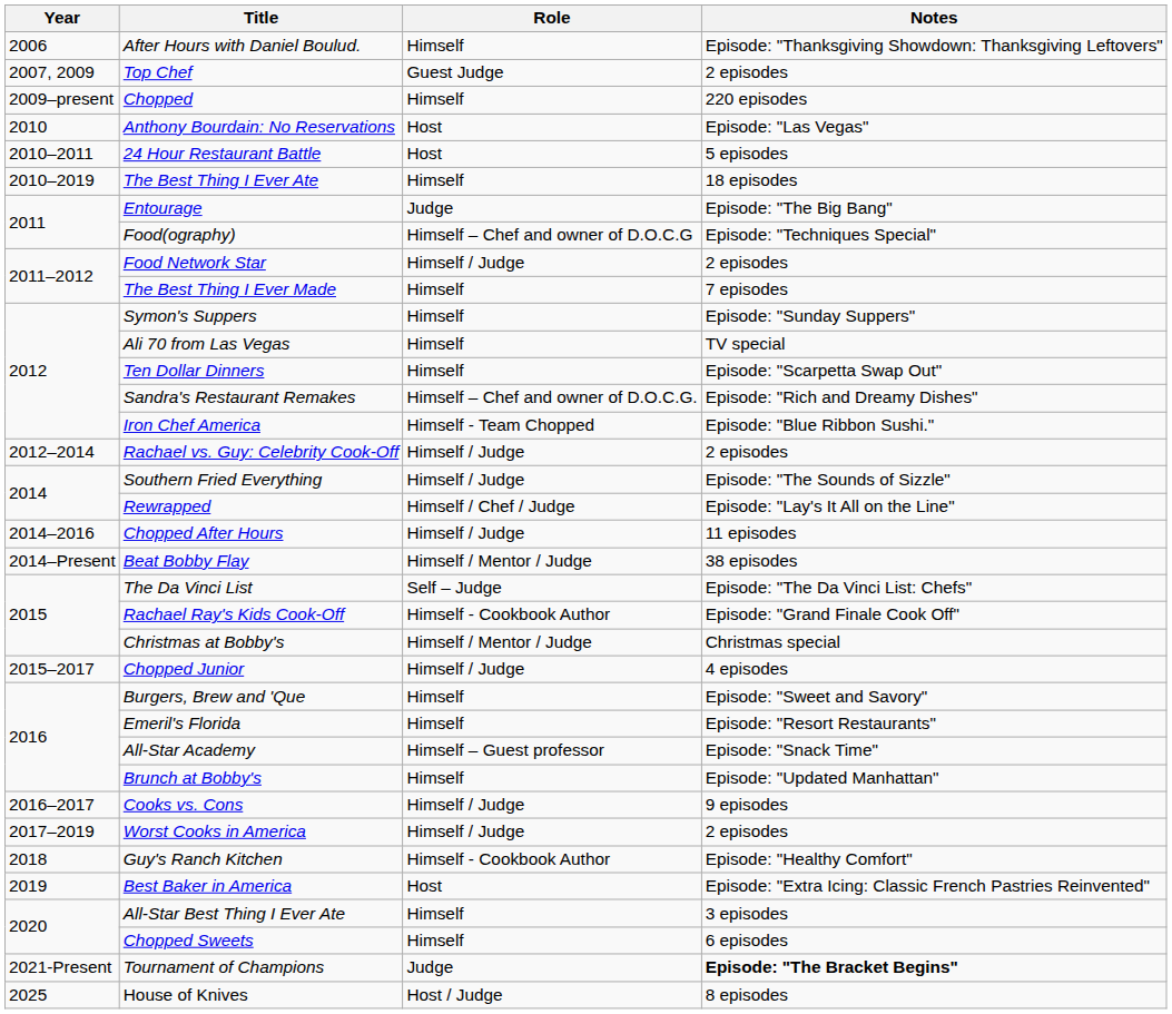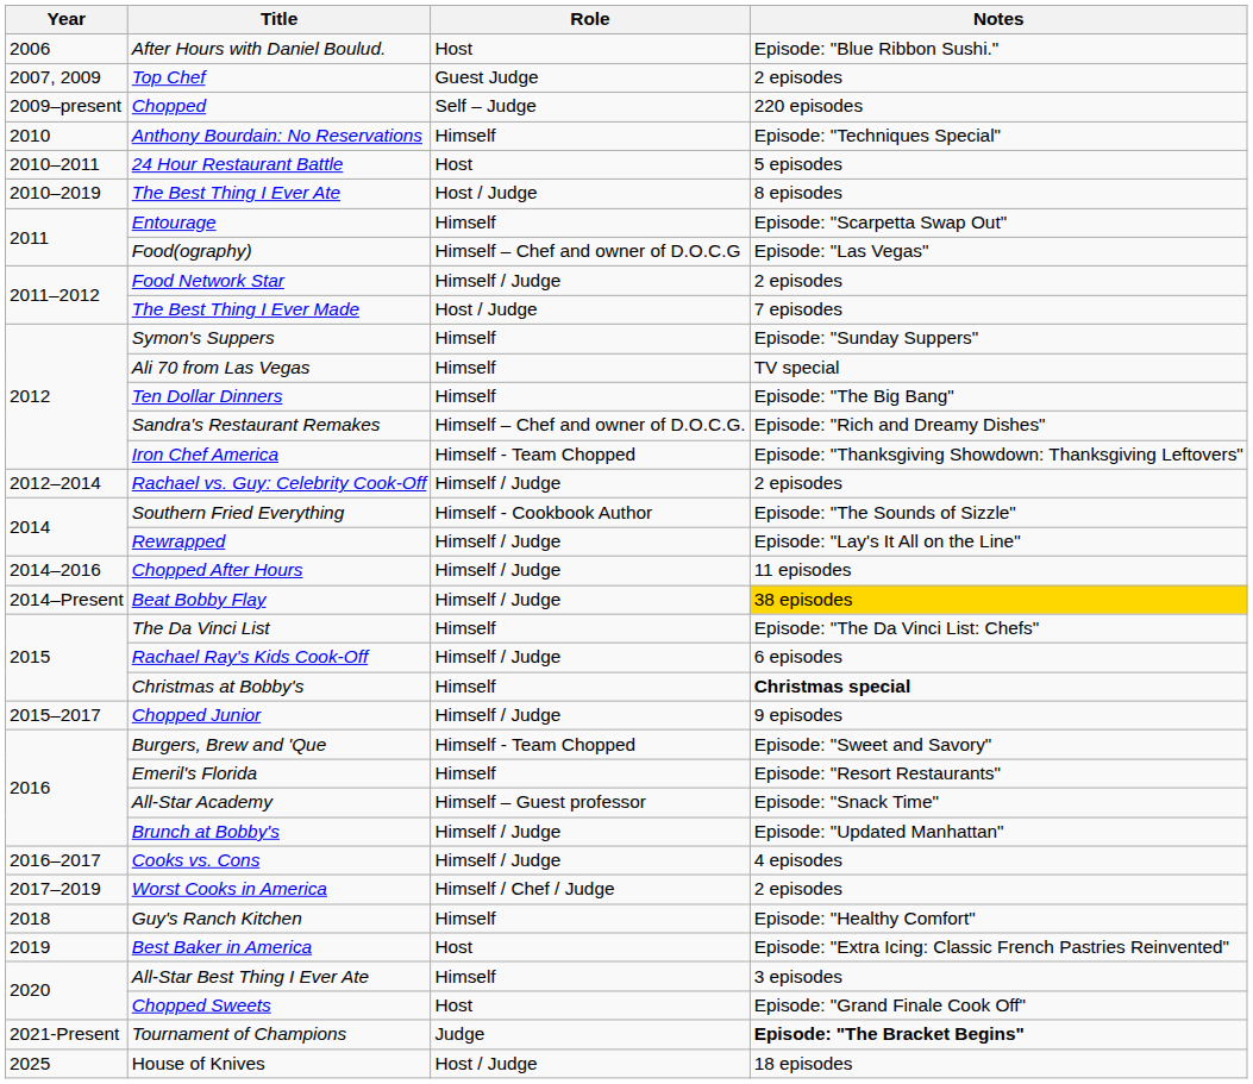After Hours with Daniel Boulud. | Role: Himself -> Host
After Hours with Daniel Boulud. | Notes: Episode: "Thanksgiving Showdown: Thanksgiving Leftovers" -> Episode: "Blue Ribbon Sushi."
Chopped | Role: Himself -> Self – Judge
Anthony Bourdain: No Reservations | Role: Host -> Himself
Anthony Bourdain: No Reservations | Notes: Episode: "Las Vegas" -> Episode: "Techniques Special"
The Best Thing I Ever Ate | Role: Himself -> Host / Judge
The Best Thing I Ever Ate | Notes: 18 episodes -> 8 episodes
Entourage | Role: Judge -> Himself
Entourage | Notes: Episode: "The Big Bang" -> Episode: "Scarpetta Swap Out"
Food(ography) | Notes: Episode: "Techniques Special" -> Episode: "Las Vegas"
The Best Thing I Ever Made | Role: Himself -> Host / Judge
Ten Dollar Dinners | Notes: Episode: "Scarpetta Swap Out" -> Episode: "The Big Bang"
Iron Chef America | Notes: Episode: "Blue Ribbon Sushi." -> Episode: "Thanksgiving Showdown: Thanksgiving Leftovers"
Southern Fried Everything | Role: Himself / Judge -> Himself - Cookbook Author
Rewrapped | Role: Himself / Chef / Judge -> Himself / Judge
Beat Bobby Flay | Role: Himself / Mentor / Judge -> Himself / Judge
Beat Bobby Flay | Notes: no background -> gold background
The Da Vinci List | Role: Self – Judge -> Himself
Rachael Ray's Kids Cook-Off | Role: Himself - Cookbook Author -> Himself / Judge
Rachael Ray's Kids Cook-Off | Notes: Episode: "Grand Finale Cook Off" -> 6 episodes
Christmas at Bobby's | Role: Himself / Mentor / Judge -> Himself
Christmas at Bobby's | Notes: normal -> bold
Chopped Junior | Notes: 4 episodes -> 9 episodes
Burgers, Brew and 'Que | Role: Himself -> Himself - Team Chopped
Brunch at Bobby's | Role: Himself -> Himself / Judge
Cooks vs. Cons | Notes: 9 episodes -> 4 episodes
Worst Cooks in America | Role: Himself / Judge -> Himself / Chef / Judge
Guy's Ranch Kitchen | Role: Himself - Cookbook Author -> Himself
Chopped Sweets | Role: Himself -> Host
Chopped Sweets | Notes: 6 episodes -> Episode: "Grand Finale Cook Off"
House of Knives | Notes: 8 episodes -> 18 episodes
